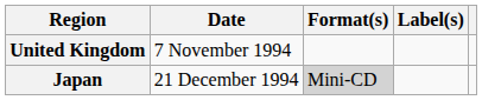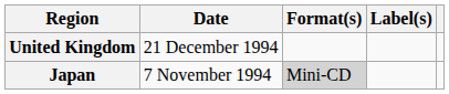United Kingdom | Date: 7 November 1994 -> 21 December 1994
Japan | Date: 21 December 1994 -> 7 November 1994
